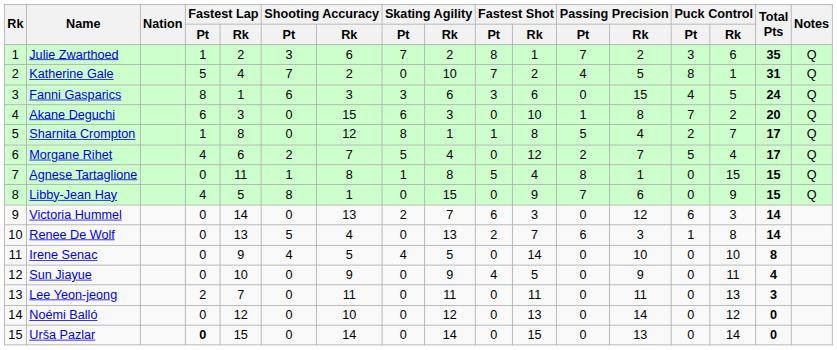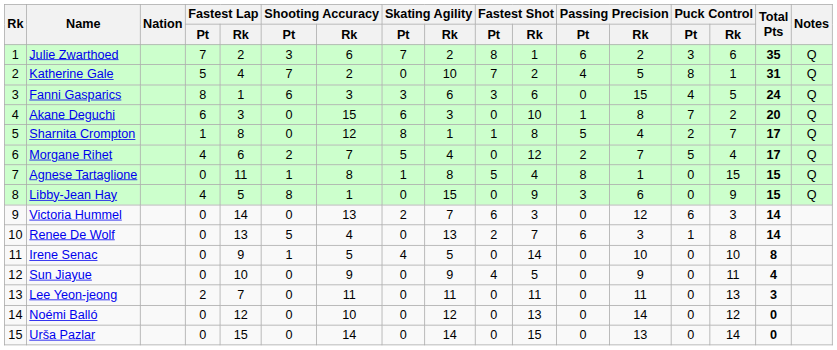Julie Zwarthoed | Fastest Lap / Pt: 1 -> 7
Julie Zwarthoed | Passing Precision / Pt: 7 -> 6
Libby-Jean Hay | Passing Precision / Pt: 7 -> 3
Irene Senac | Shooting Accuracy / Pt: 4 -> 1
Urša Pazlar | Fastest Lap / Pt: bold -> normal
